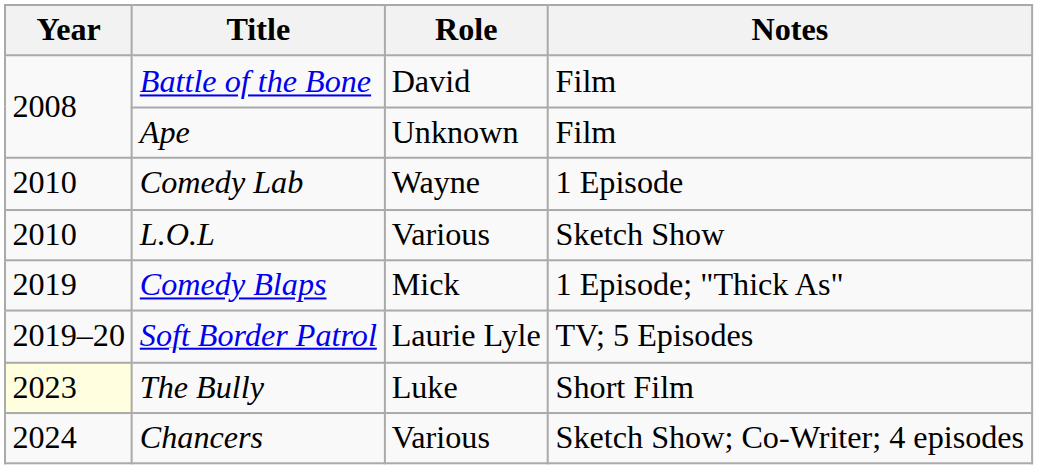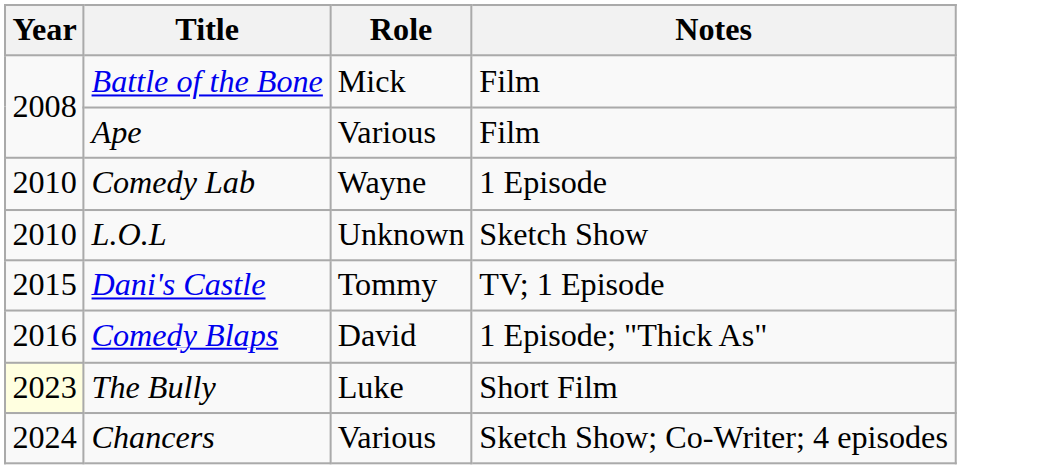Battle of the Bone | Role: David -> Mick
Ape | Role: Unknown -> Various
L.O.L | Role: Various -> Unknown
+ row: 2015 | Dani's Castle | Tommy | TV; 1 Episode
Comedy Blaps | Year: 2019 -> 2016
Comedy Blaps | Role: Mick -> David
- row: 2019–20 | Soft Border Patrol | Laurie Lyle | TV; 5 Episodes
